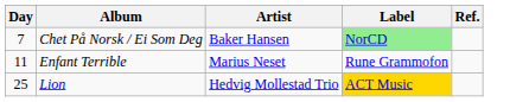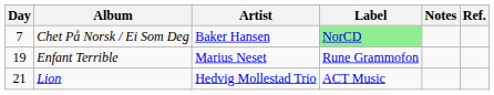+ column: Notes
Enfant Terrible | Day: 11 -> 19
Lion | Day: 25 -> 21
Lion | Label: gold background -> no background
